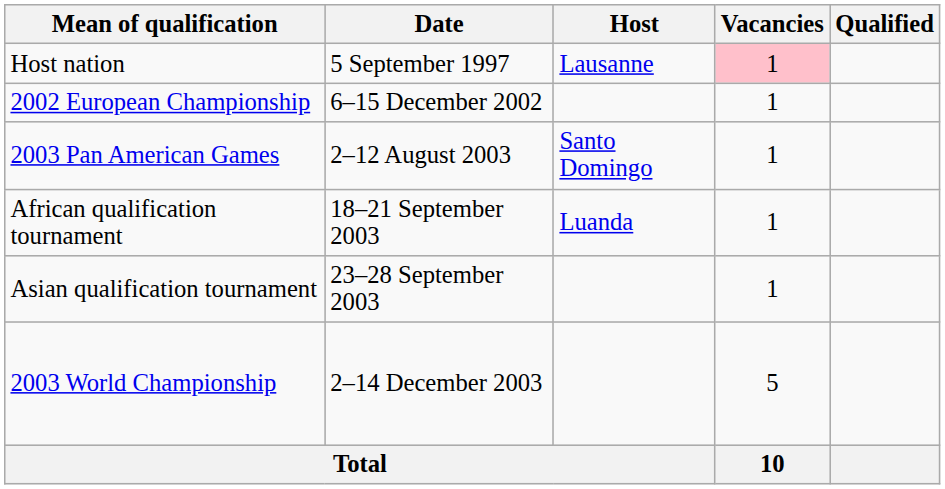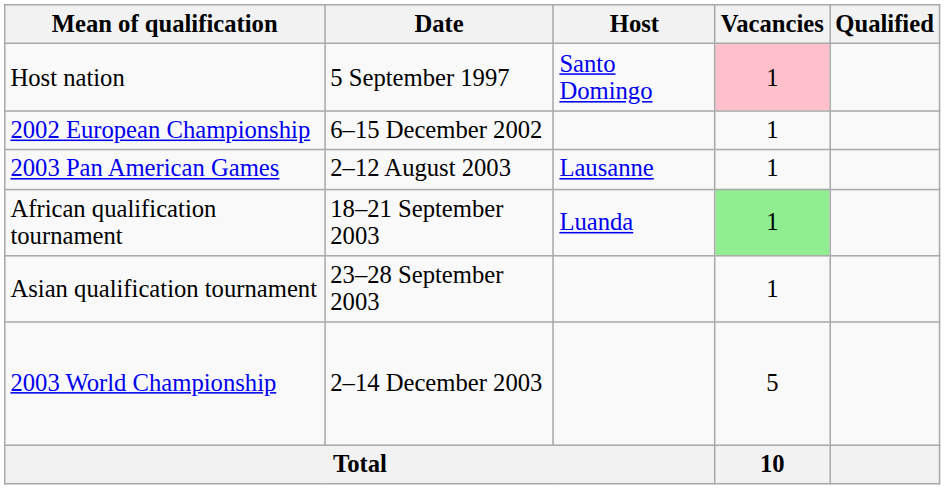Host nation | Host: Lausanne -> Santo Domingo
2003 Pan American Games | Host: Santo Domingo -> Lausanne
African qualification tournament | Vacancies: no background -> lightgreen background
